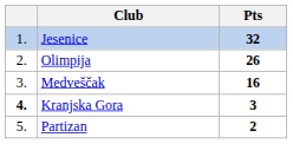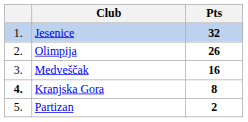Kranjska Gora | Pts: 3 -> 8
